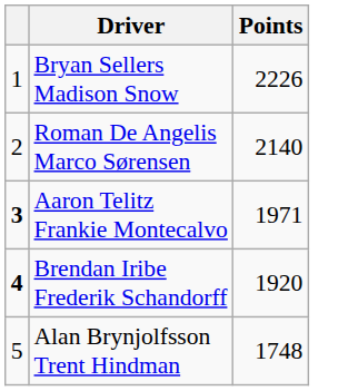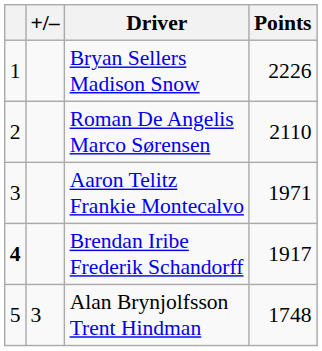+ column: +/– | 3
Roman De Angelis Marco Sørensen | Points: 2140 -> 2110
Aaron Telitz Frankie Montecalvo | column 1: bold -> normal
Brendan Iribe Frederik Schandorff | Points: 1920 -> 1917
